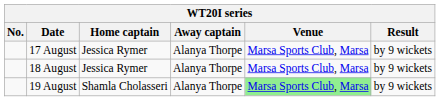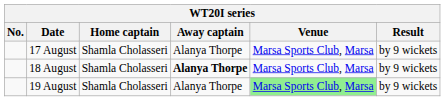17 August | Home captain: Jessica Rymer -> Shamla Cholasseri
18 August | Home captain: Jessica Rymer -> Shamla Cholasseri
18 August | Away captain: normal -> bold
